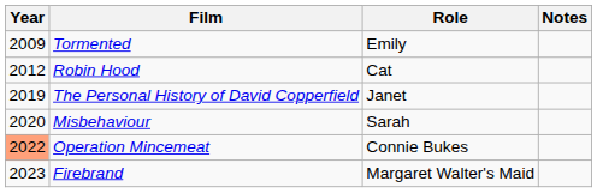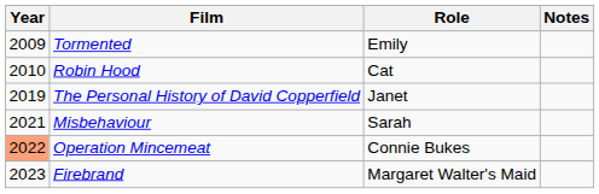Robin Hood | Year: 2012 -> 2010
Misbehaviour | Year: 2020 -> 2021
